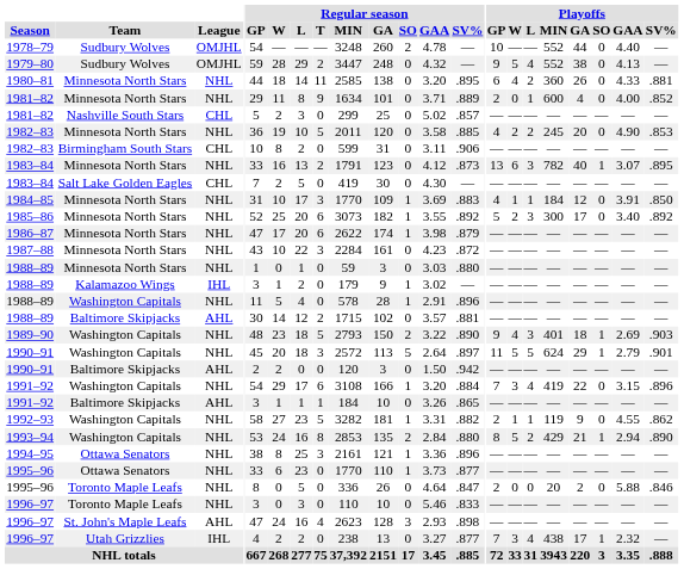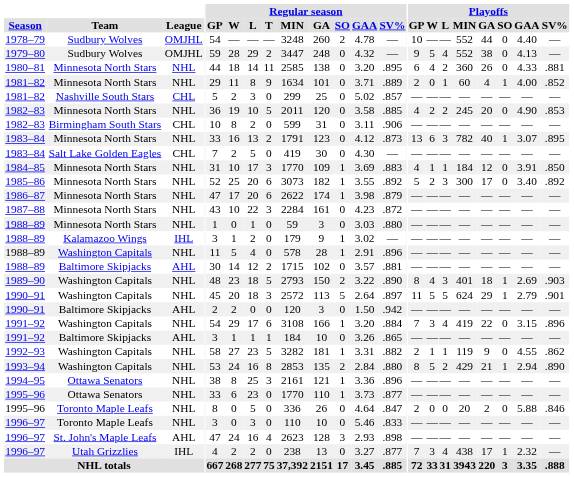1981–82 / Minnesota North Stars | Playoffs / MIN: 600 -> 60
1981–82 / Minnesota North Stars | Playoffs / SO: 0 -> 1
1989–90 | Playoffs / GP: 9 -> 8
